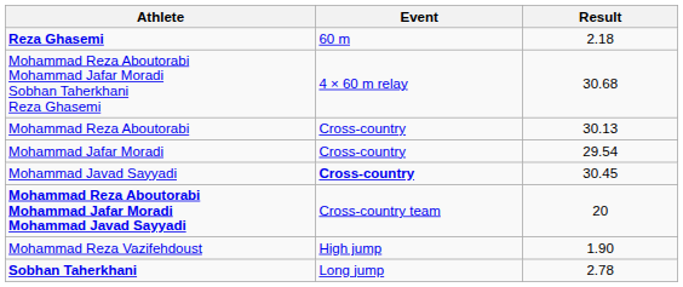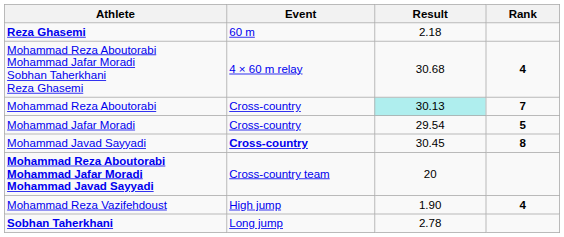+ column: Rank | 4 | 7 | 5 | 8 | 4
Mohammad Reza Aboutorabi | Result: no background -> paleturquoise background
